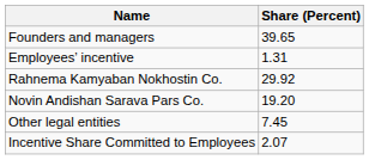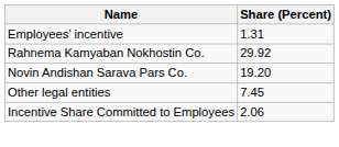- row: Founders and managers | 39.65
Incentive Share Committed to Employees | Share (Percent): 2.07 -> 2.06
